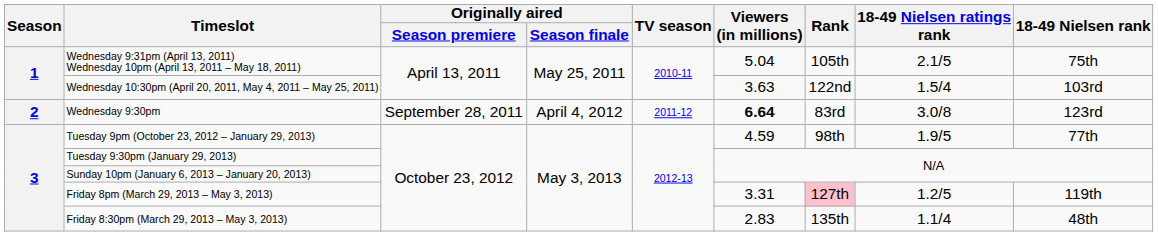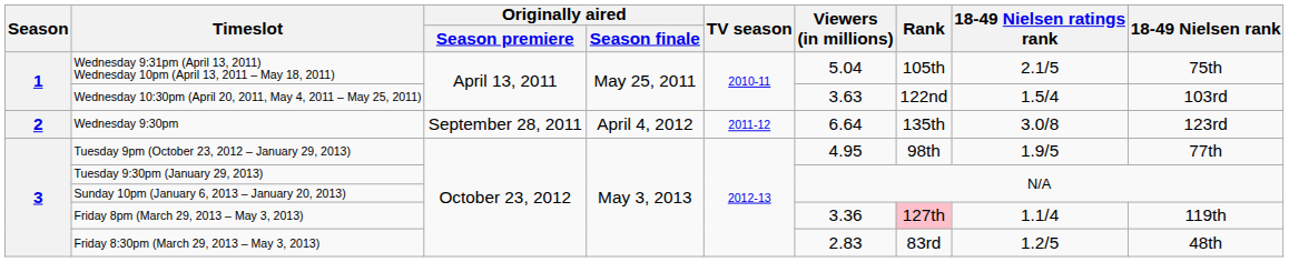Wednesday 9:30pm | Viewers (in millions): bold -> normal
Wednesday 9:30pm | Rank: 83rd -> 135th
Tuesday 9pm (October 23, 2012 – January 29, 2013) | Viewers (in millions): 4.59 -> 4.95
Friday 8pm (March 29, 2013 – May 3, 2013) | Viewers (in millions): 3.31 -> 3.36
Friday 8pm (March 29, 2013 – May 3, 2013) | 18-49 Nielsen ratings rank: 1.2/5 -> 1.1/4
Friday 8:30pm (March 29, 2013 – May 3, 2013) | Rank: 135th -> 83rd
Friday 8:30pm (March 29, 2013 – May 3, 2013) | 18-49 Nielsen ratings rank: 1.1/4 -> 1.2/5
